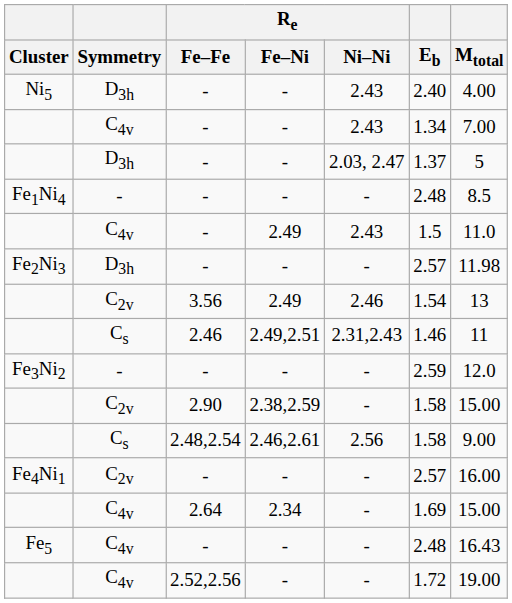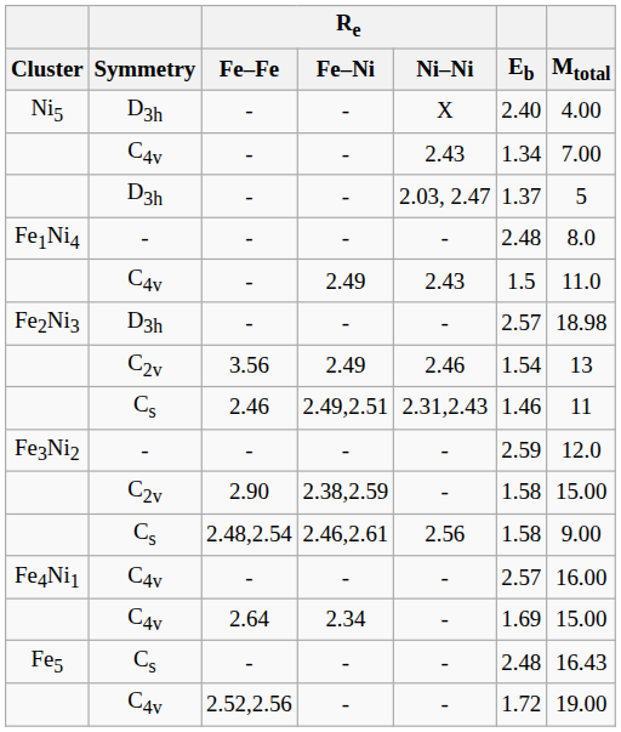Ni5 | Re / Ni–Ni: 2.43 -> X
Fe1Ni4 | Mtotal: 8.5 -> 8.0
Fe2Ni3 | Mtotal: 11.98 -> 18.98
Fe4Ni1 | Symmetry: C2v -> C4v
Fe5 | Symmetry: C4v -> Cs
